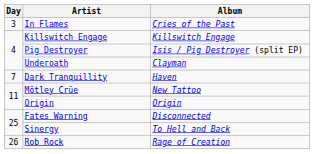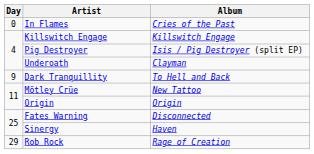In Flames | Day: 3 -> 0
Dark Tranquillity | Day: 7 -> 9
Dark Tranquillity | Album: Haven -> To Hell and Back
Sinergy | Album: To Hell and Back -> Haven
Rob Rock | Day: 26 -> 29
